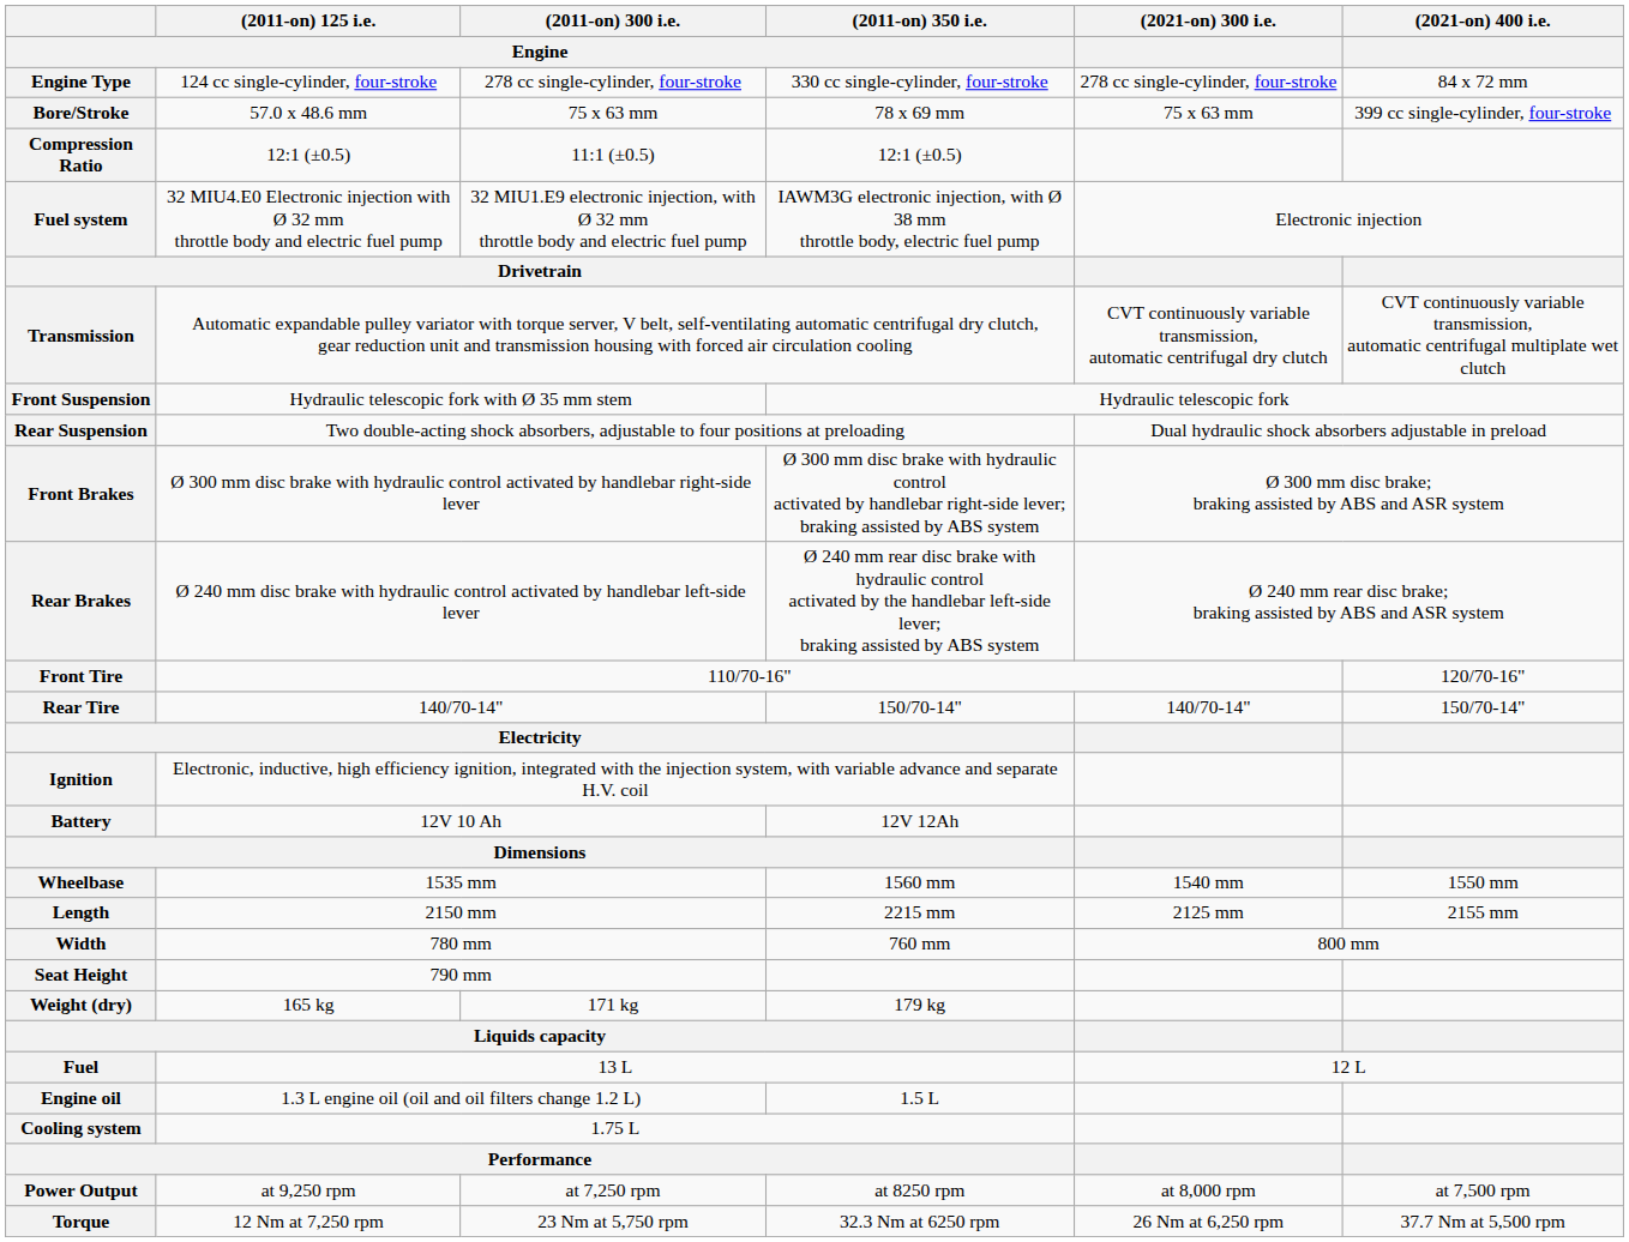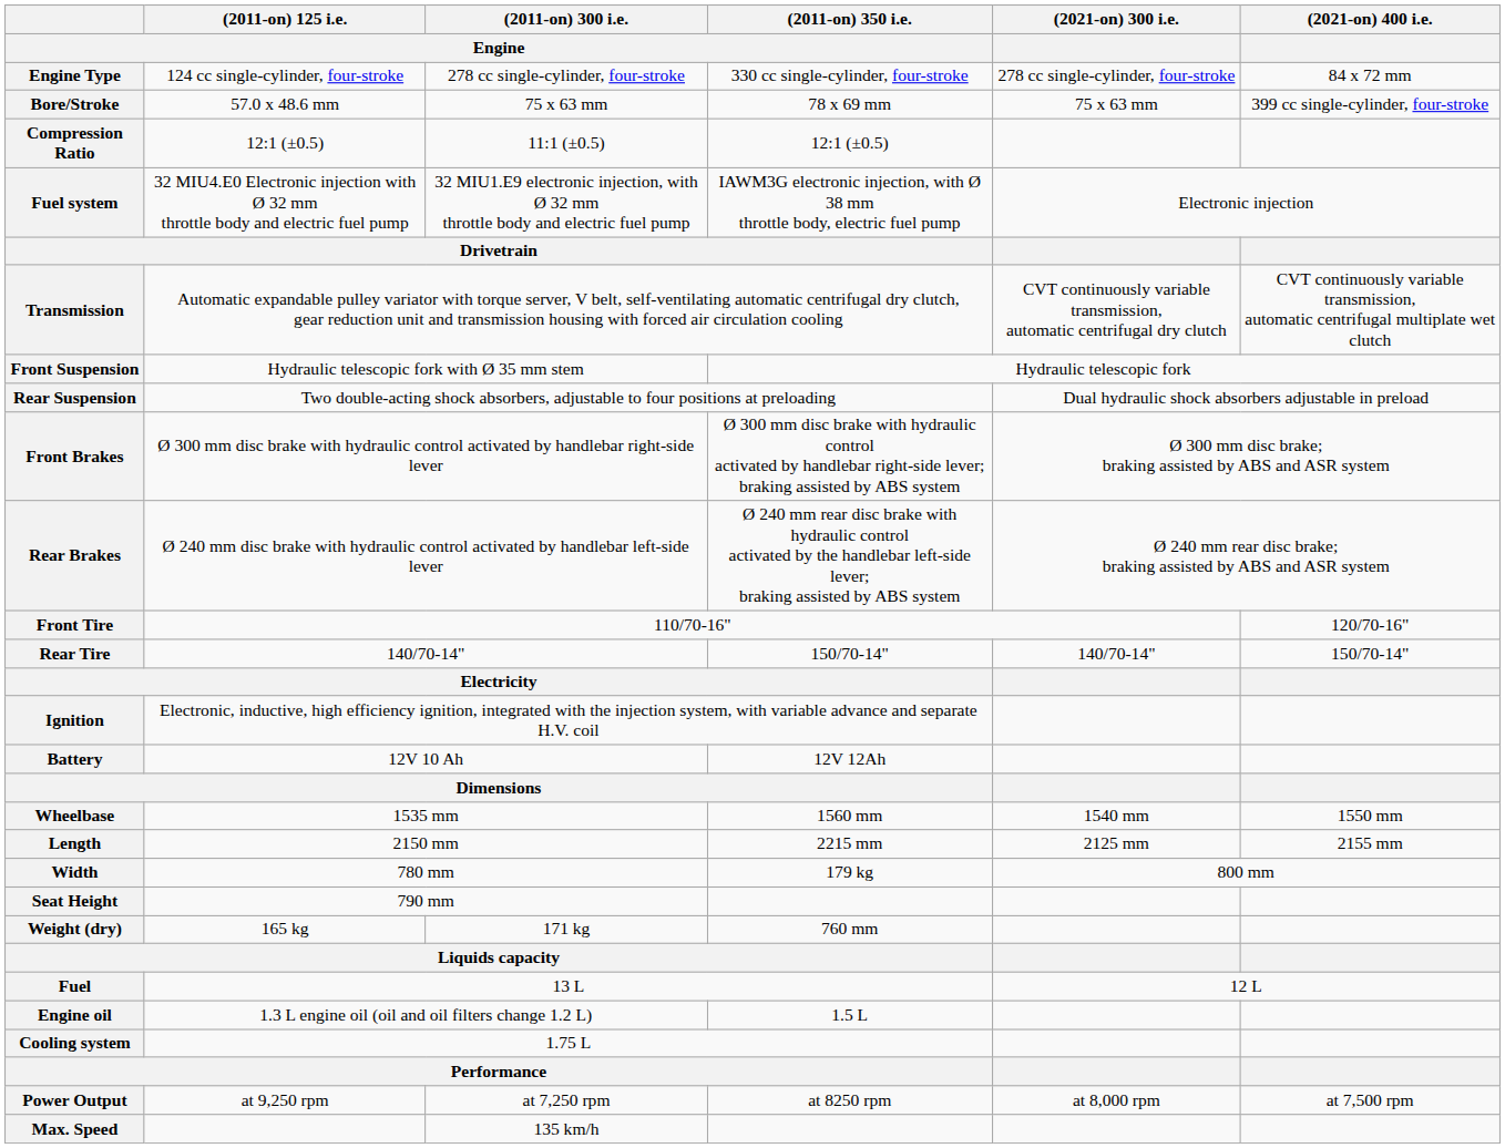Width | (2011-on) 350 i.e. / Engine: 760 mm -> 179 kg
Weight (dry) | (2011-on) 350 i.e. / Engine: 179 kg -> 760 mm
- row: Torque | 12 Nm at 7,250 rpm | 23 Nm at 5,750 rpm | 32.3 Nm at 6250 rpm | 26 Nm at 6,250 rpm | 37.7 Nm at 5,500 rpm
+ row: Max. Speed | 135 km/h
